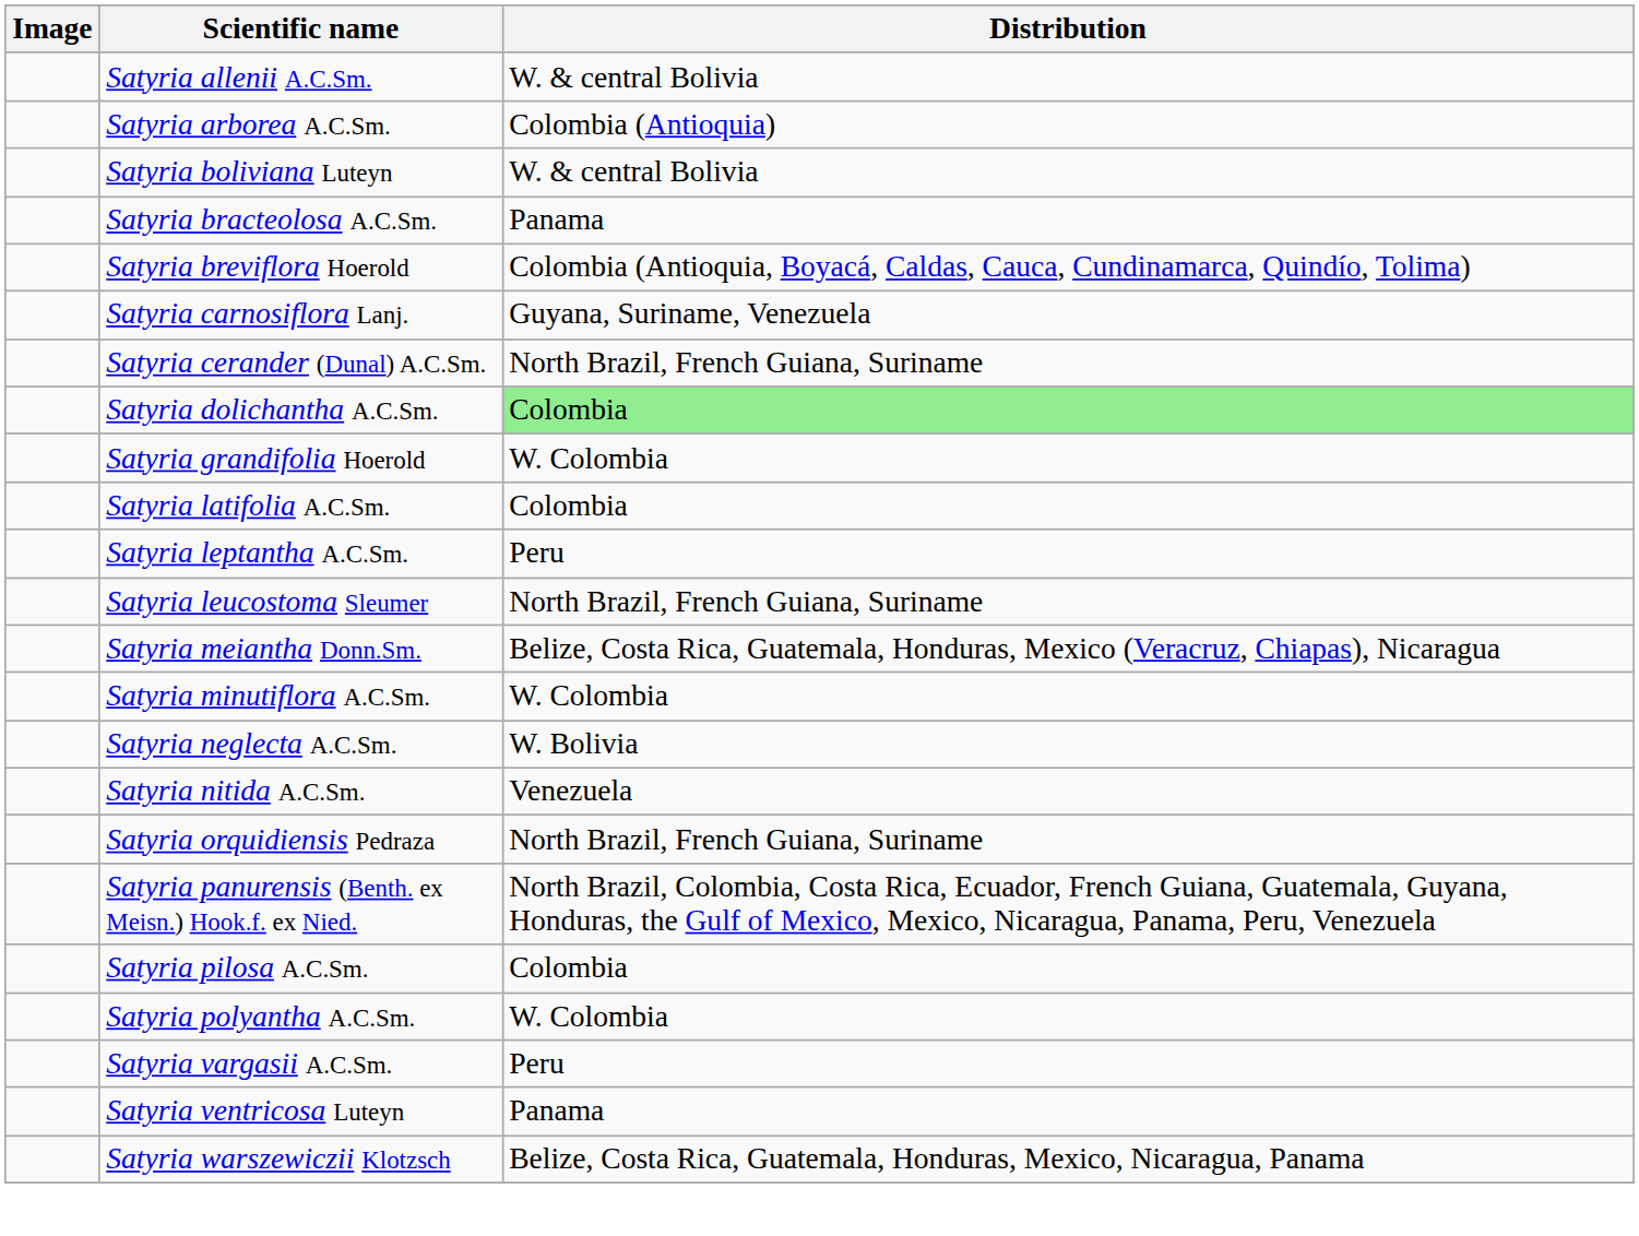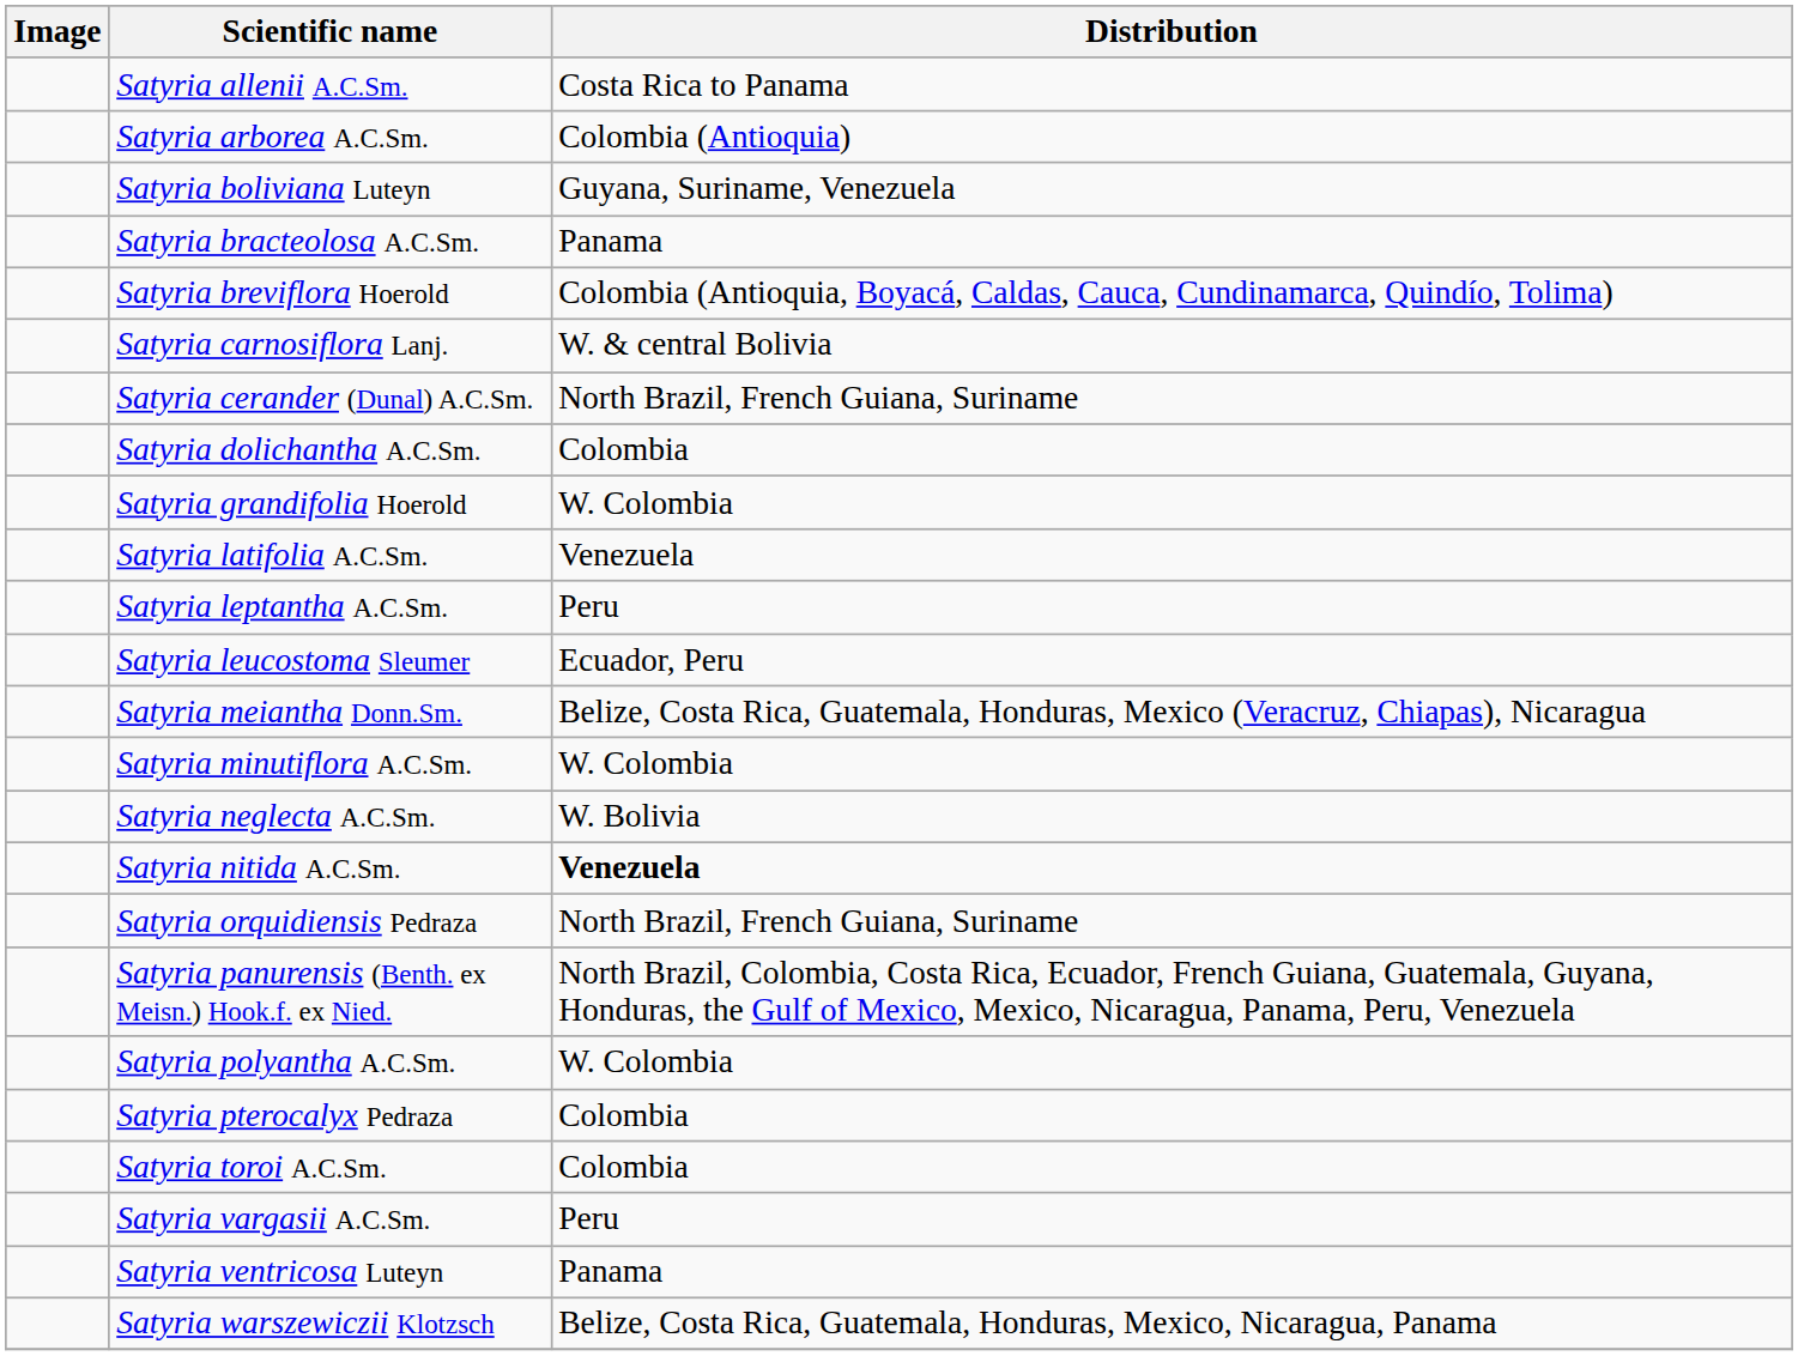Satyria allenii A.C.Sm. | Distribution: W. & central Bolivia -> Costa Rica to Panama
Satyria boliviana Luteyn | Distribution: W. & central Bolivia -> Guyana, Suriname, Venezuela
Satyria carnosiflora Lanj. | Distribution: Guyana, Suriname, Venezuela -> W. & central Bolivia
Satyria dolichantha A.C.Sm. | Distribution: lightgreen background -> no background
Satyria latifolia A.C.Sm. | Distribution: Colombia -> Venezuela
Satyria leucostoma Sleumer | Distribution: North Brazil, French Guiana, Suriname -> Ecuador, Peru
Satyria nitida A.C.Sm. | Distribution: normal -> bold
- row: Satyria pilosa A.C.Sm. | Colombia
+ row: Satyria pterocalyx Pedraza | Colombia
+ row: Satyria toroi A.C.Sm. | Colombia
